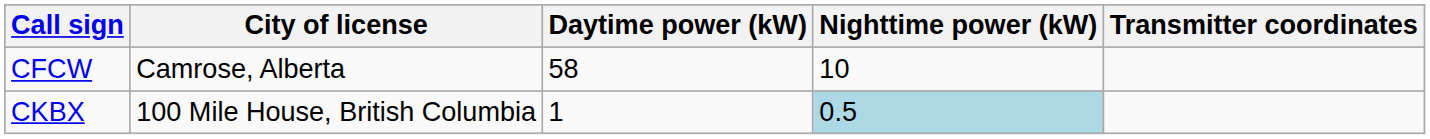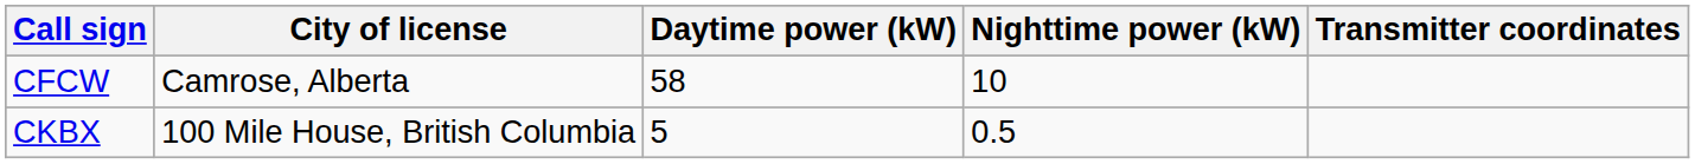CKBX | Daytime power (kW): 1 -> 5
CKBX | Nighttime power (kW): lightblue background -> no background
